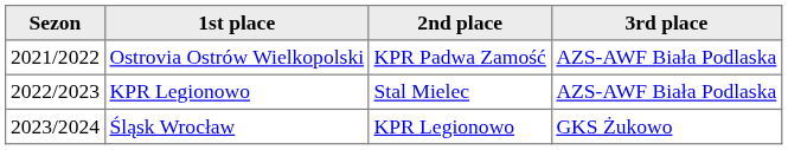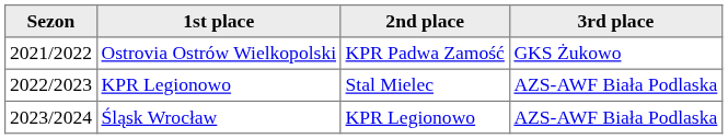Ostrovia Ostrów Wielkopolski | 3rd place: AZS-AWF Biała Podlaska -> GKS Żukowo
Śląsk Wrocław | 3rd place: GKS Żukowo -> AZS-AWF Biała Podlaska
